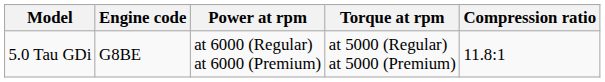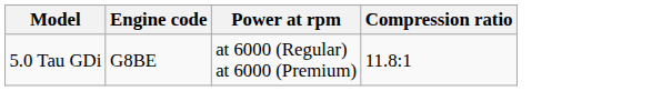- column: Torque at rpm | at 5000 (Regular) at 5000 (Premium)
